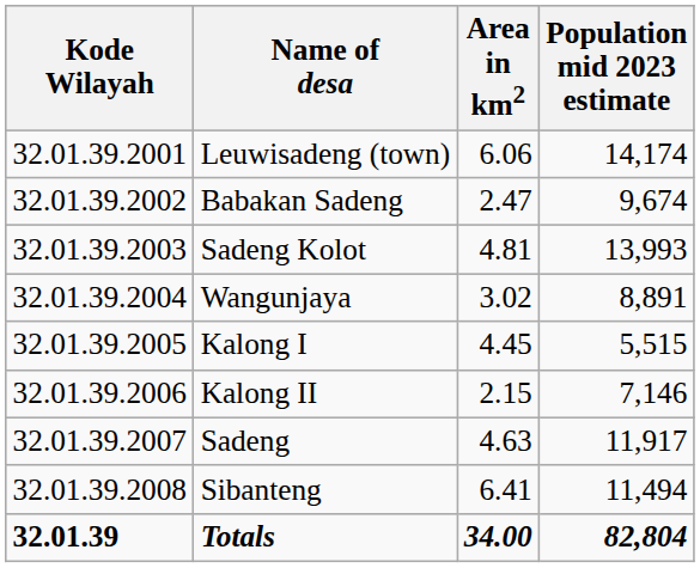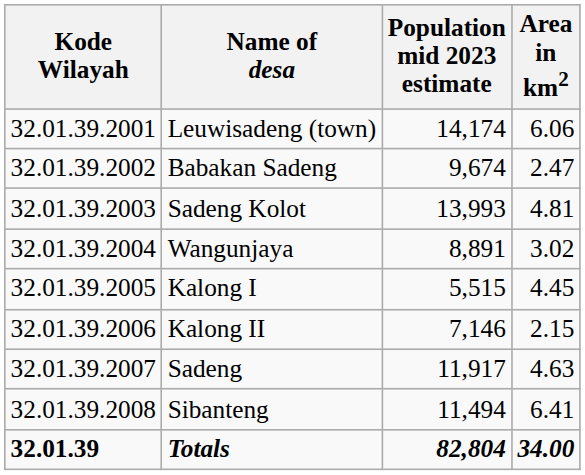columns swapped: Area in km2 <-> Population mid 2023 estimate
